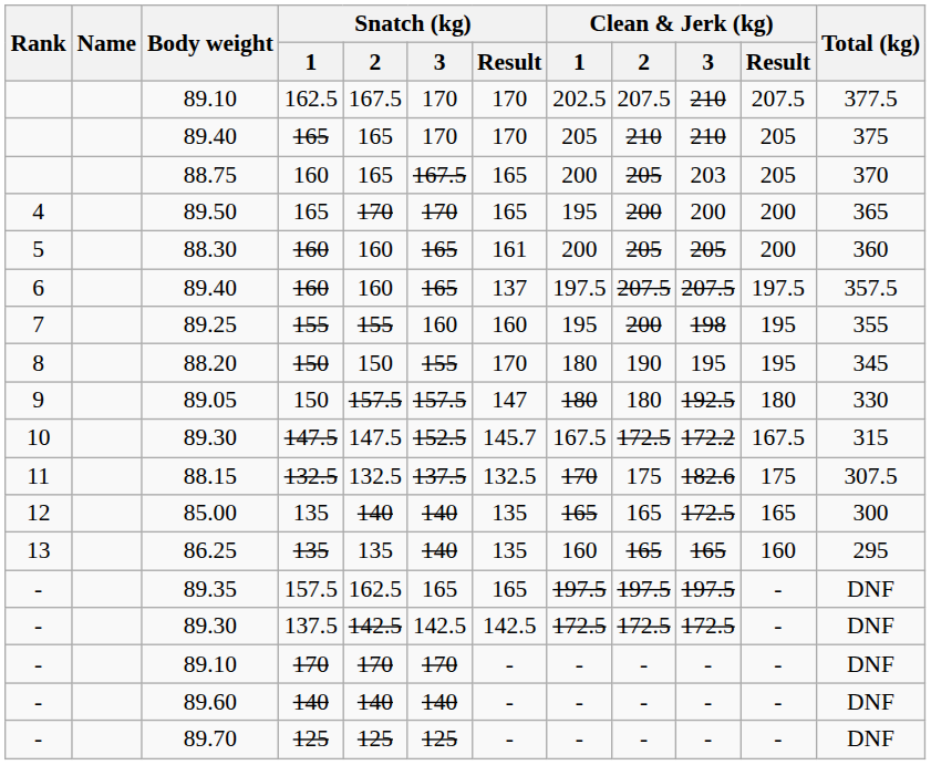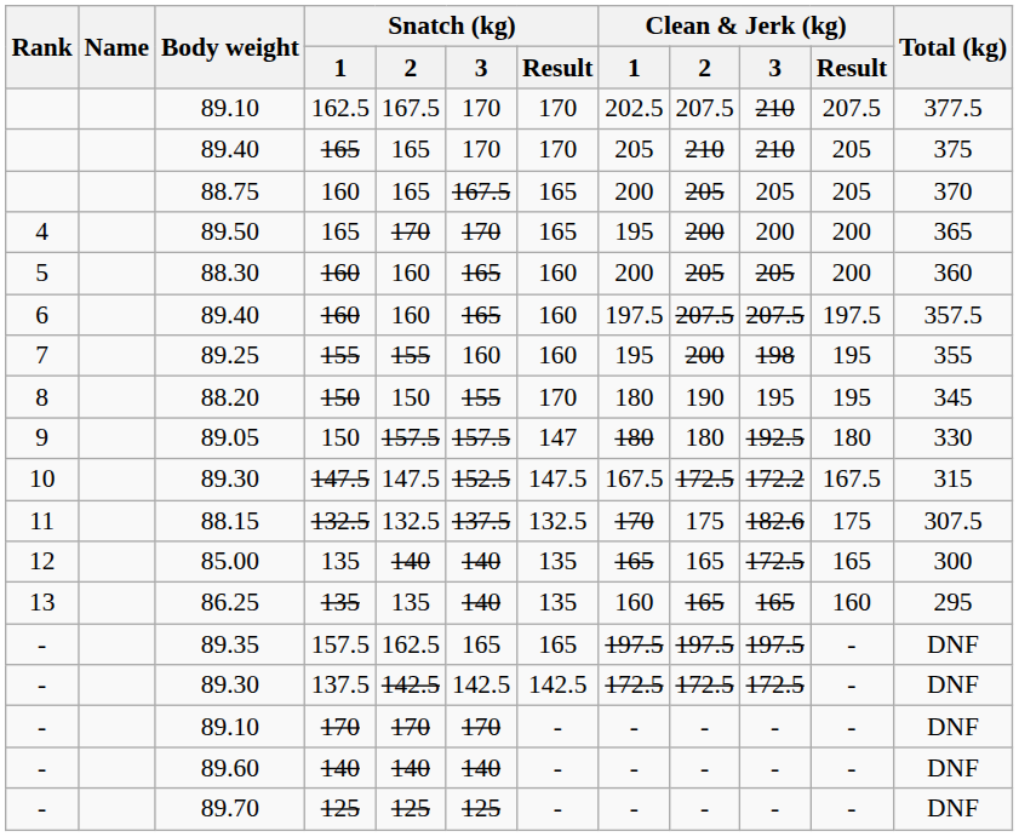88.75 | Clean & Jerk (kg) / 3: 203 -> 205
88.30 | Snatch (kg) / Result: 161 -> 160
89.40 / 160 | Snatch (kg) / Result: 137 -> 160
89.30 / 147.5 | Snatch (kg) / Result: 145.7 -> 147.5
